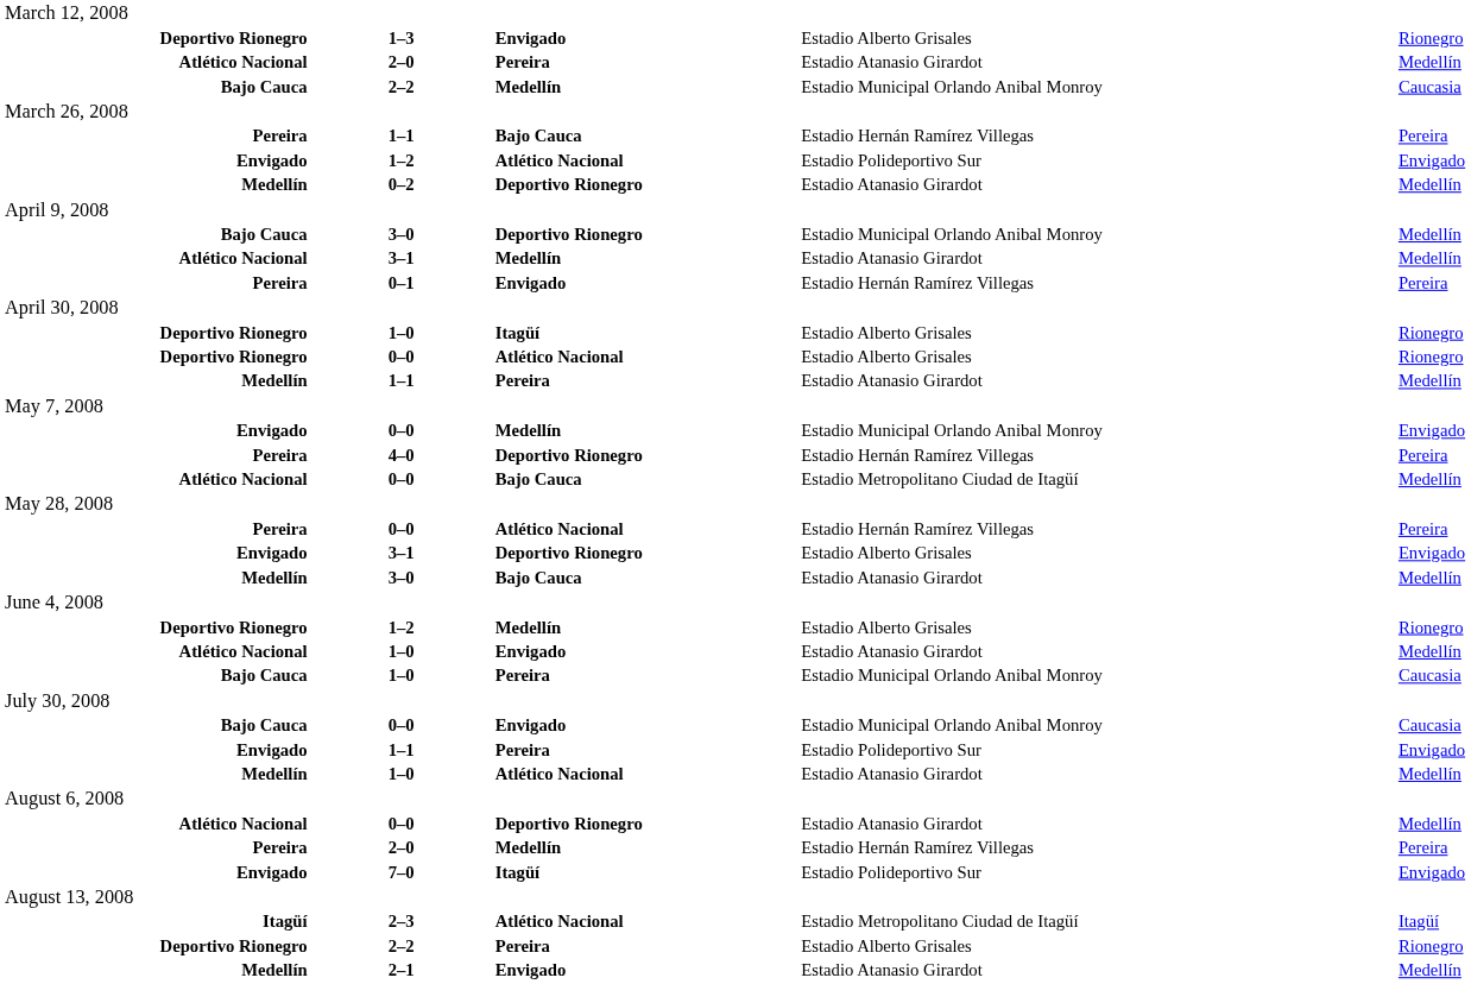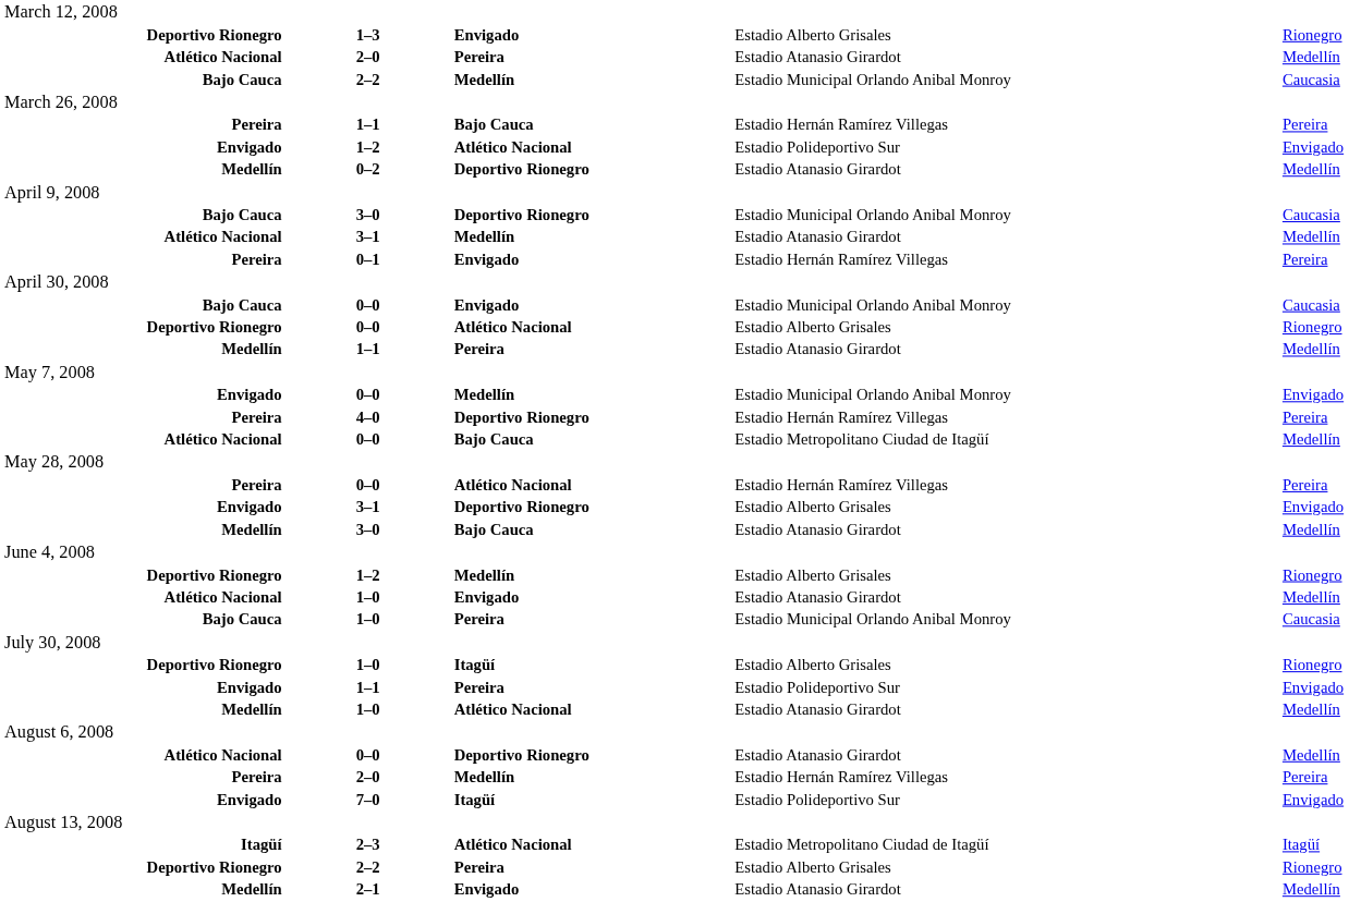Bajo Cauca / Deportivo Rionegro | column 5: Medellín -> Caucasia
rows swapped: Bajo Cauca / Envigado <-> Deportivo Rionegro / Itagüí
